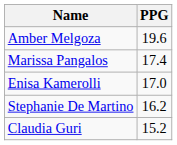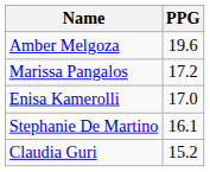Marissa Pangalos | PPG: 17.4 -> 17.2
Stephanie De Martino | PPG: 16.2 -> 16.1
